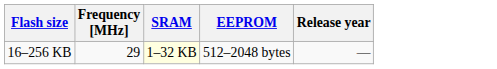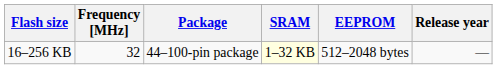+ column: Package | 44–100-pin package
16–256 KB | Frequency [MHz]: 29 -> 32
